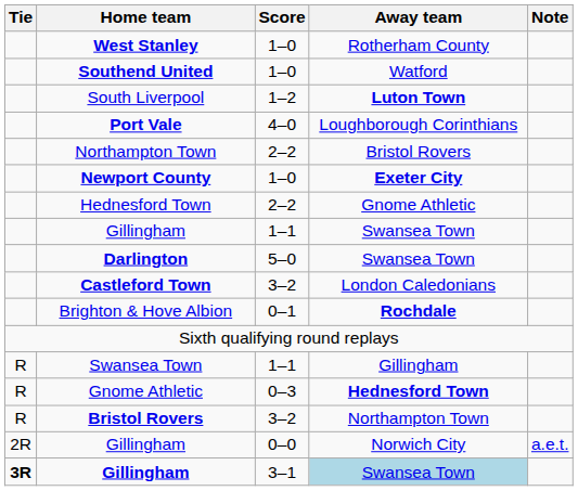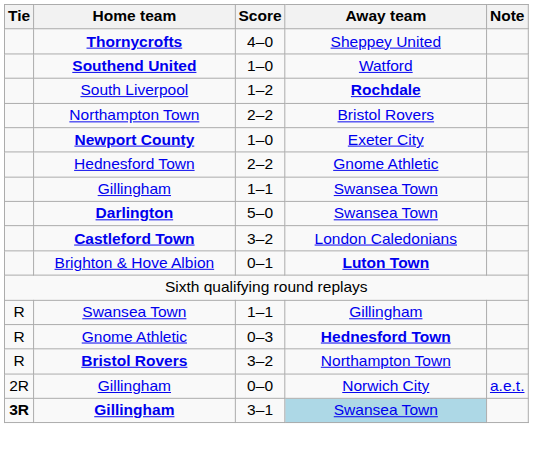- row: West Stanley | 1–0 | Rotherham County
+ row: Thornycrofts | 4–0 | Sheppey United
South Liverpool | Away team: Luton Town -> Rochdale
- row: Port Vale | 4–0 | Loughborough Corinthians
Newport County | Away team: bold -> normal
Brighton & Hove Albion | Away team: Rochdale -> Luton Town
